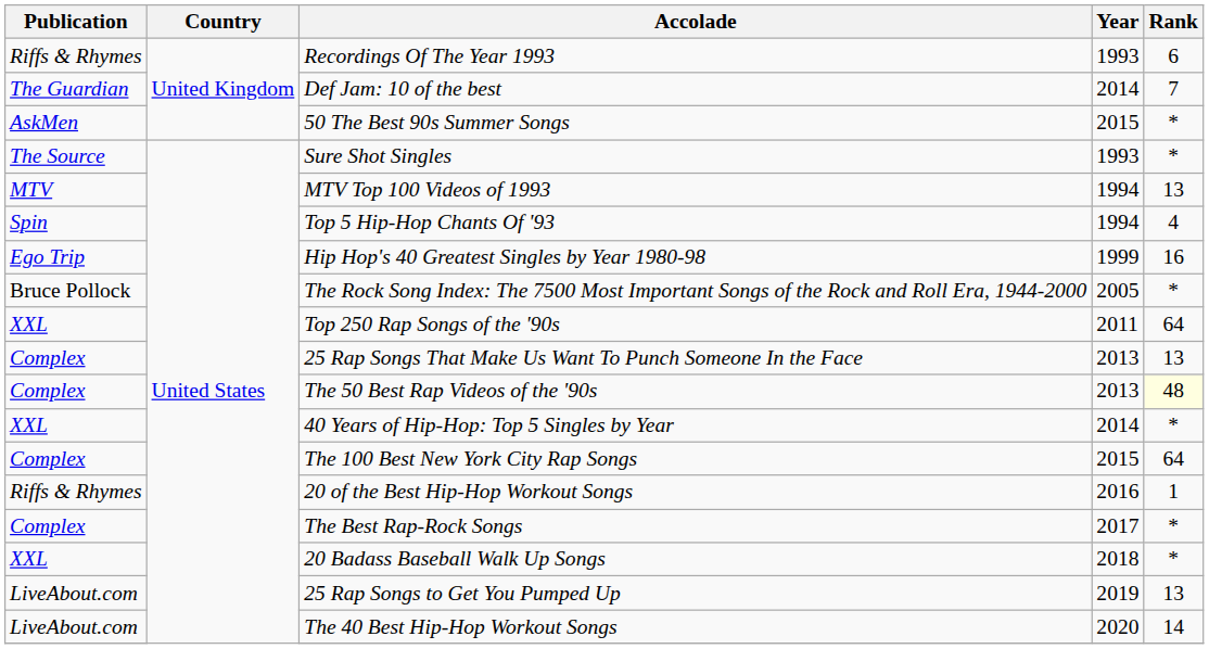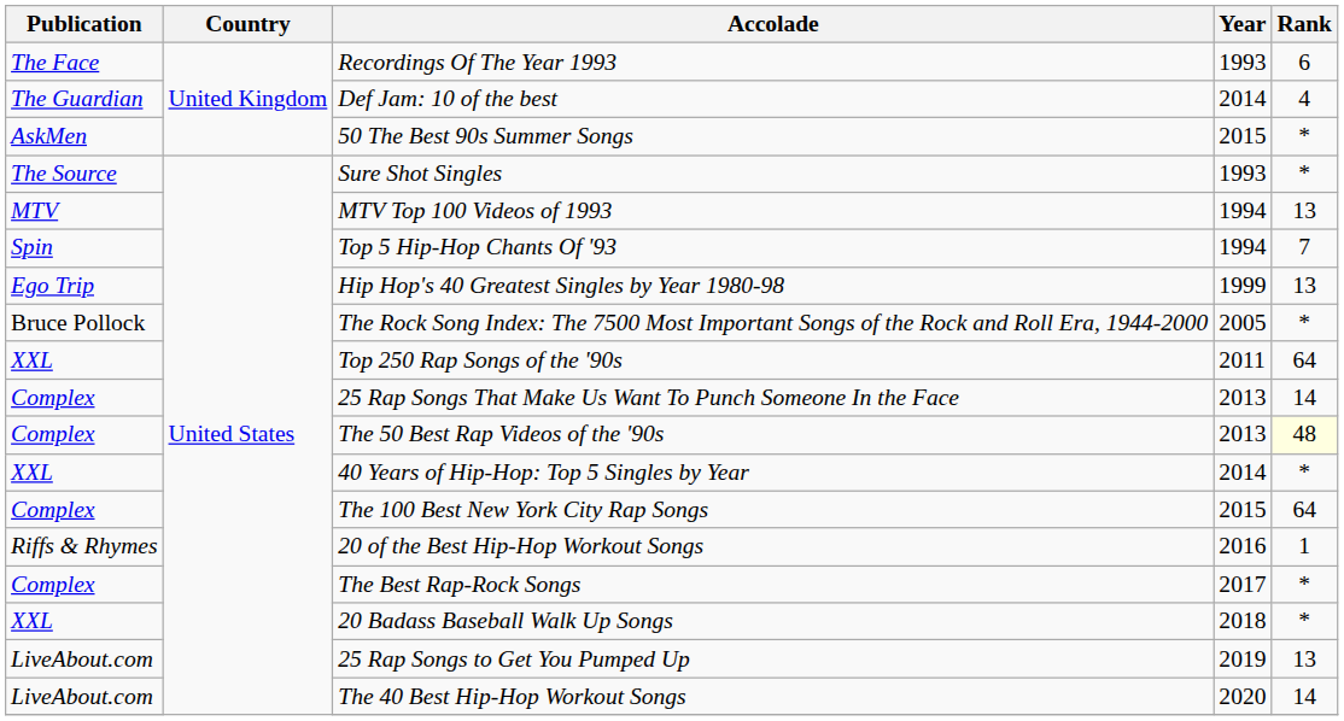Recordings Of The Year 1993 | Publication: Riffs & Rhymes -> The Face
Def Jam: 10 of the best | Rank: 7 -> 4
Top 5 Hip-Hop Chants Of '93 | Rank: 4 -> 7
Hip Hop's 40 Greatest Singles by Year 1980-98 | Rank: 16 -> 13
25 Rap Songs That Make Us Want To Punch Someone In the Face | Rank: 13 -> 14
